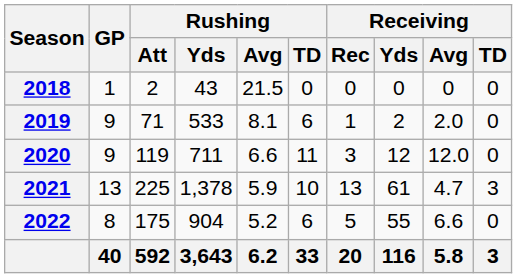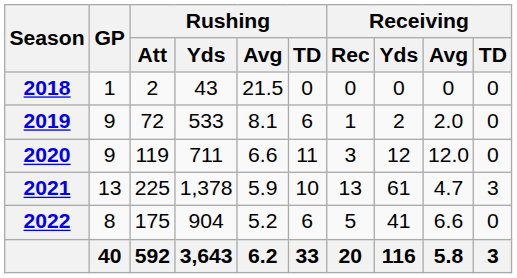2019 | Rushing / Att: 71 -> 72
2022 | Receiving / Yds: 55 -> 41
